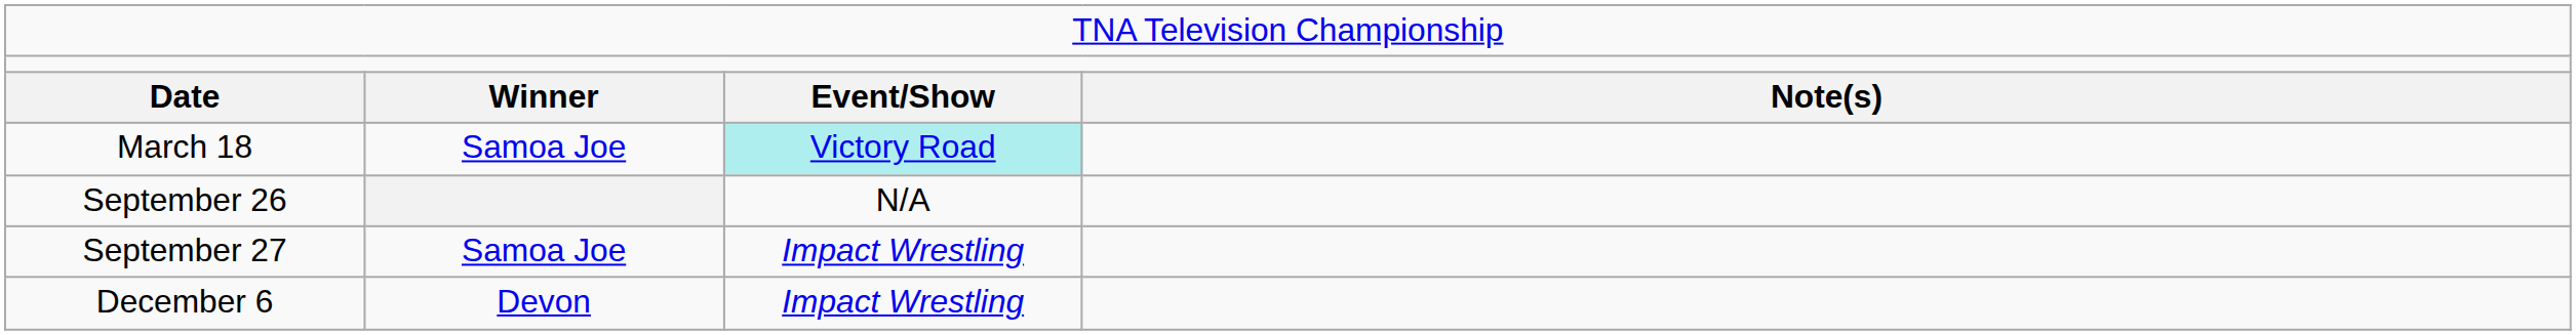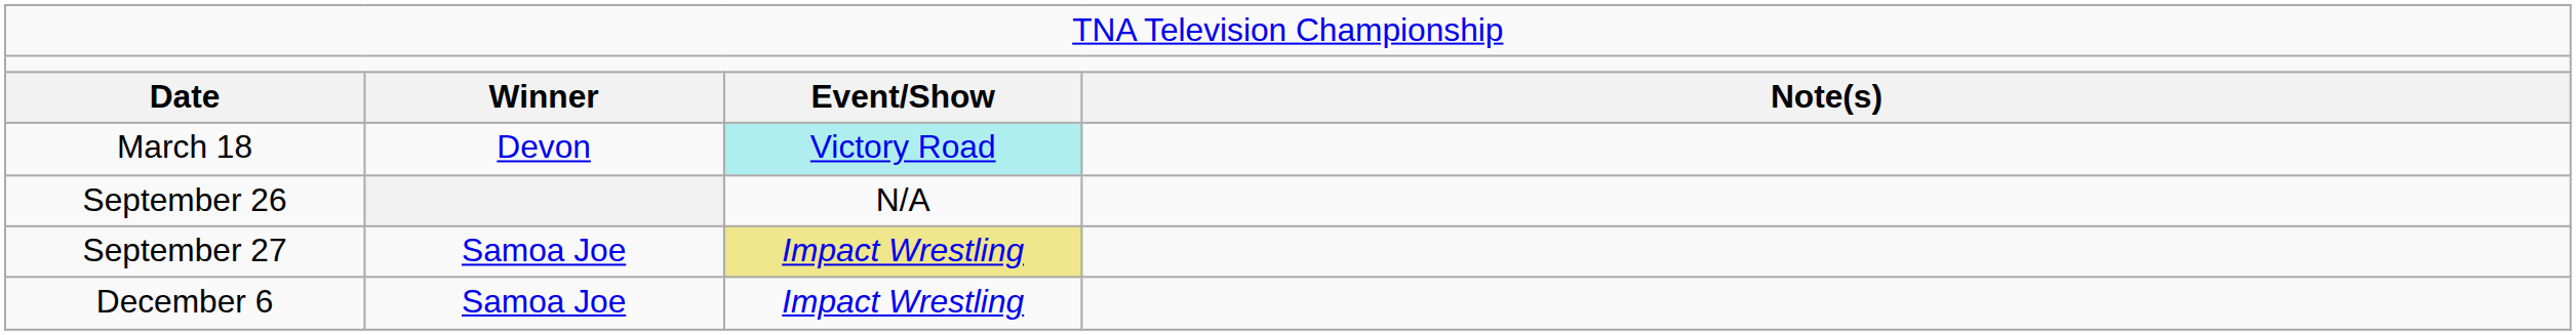March 18 | column 2: Samoa Joe -> Devon
September 27 | column 3: no background -> khaki background
December 6 | column 2: Devon -> Samoa Joe
